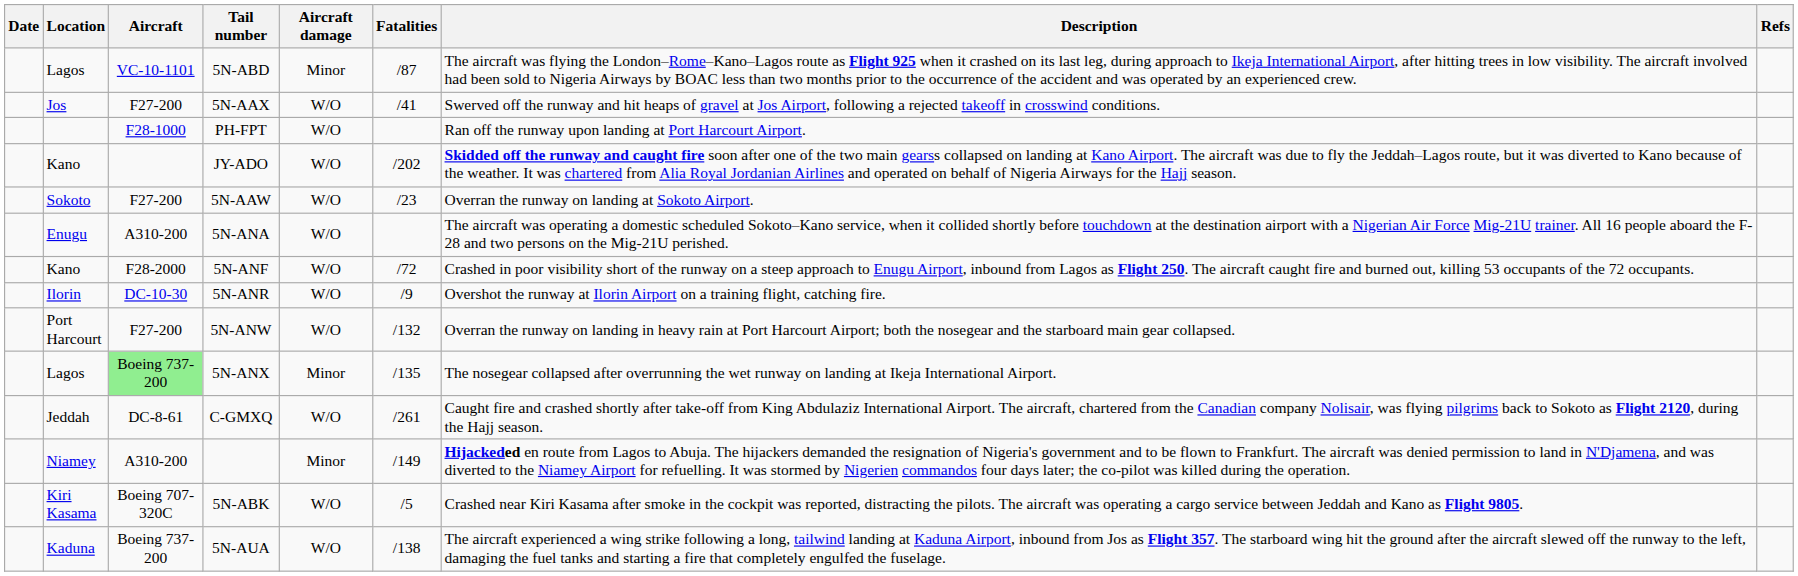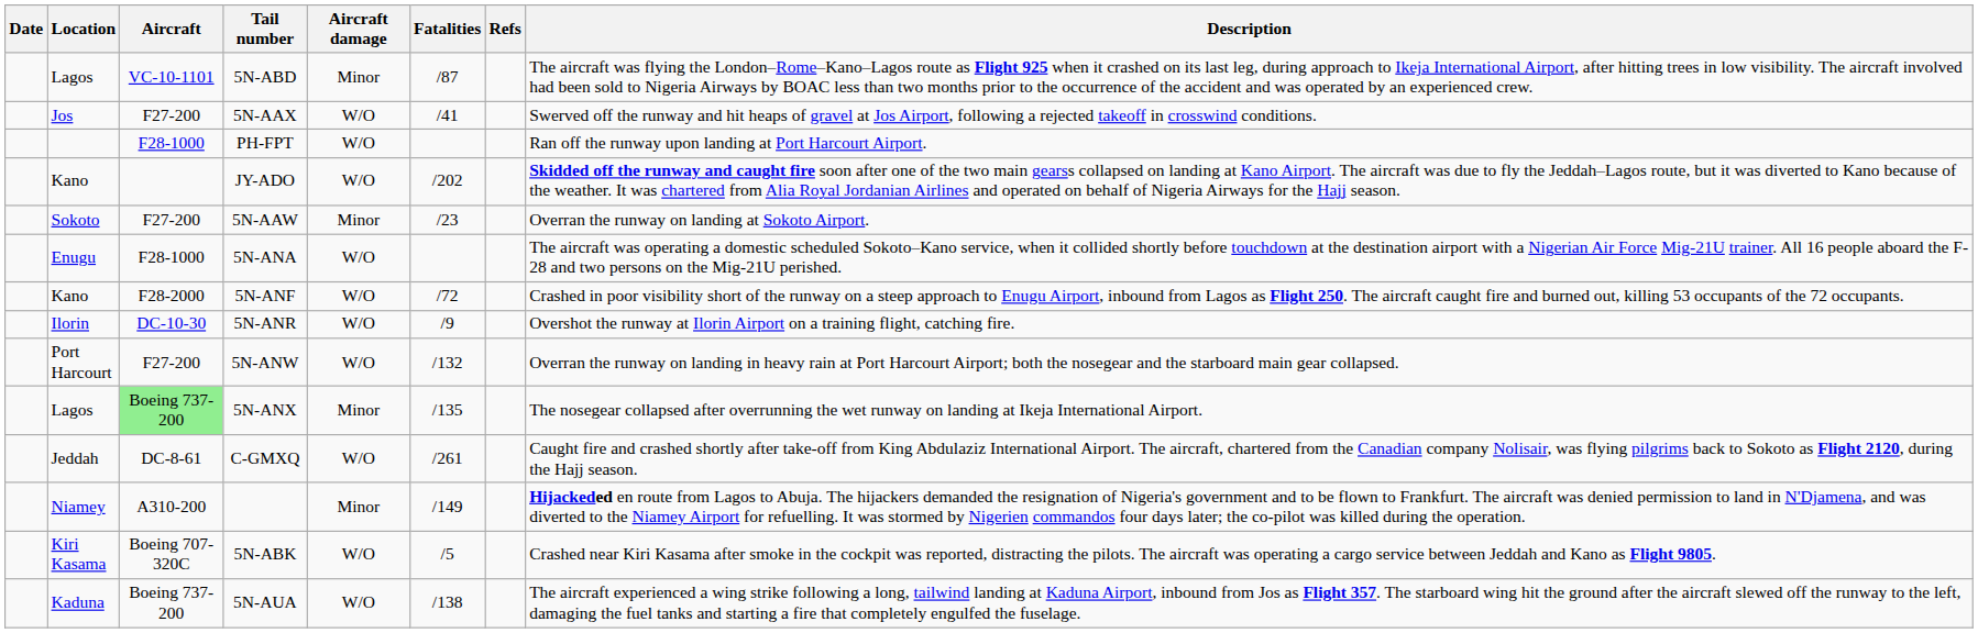columns swapped: Description <-> Refs
5N-AAW | Aircraft damage: W/O -> Minor
5N-ANA | Aircraft: A310-200 -> F28-1000
